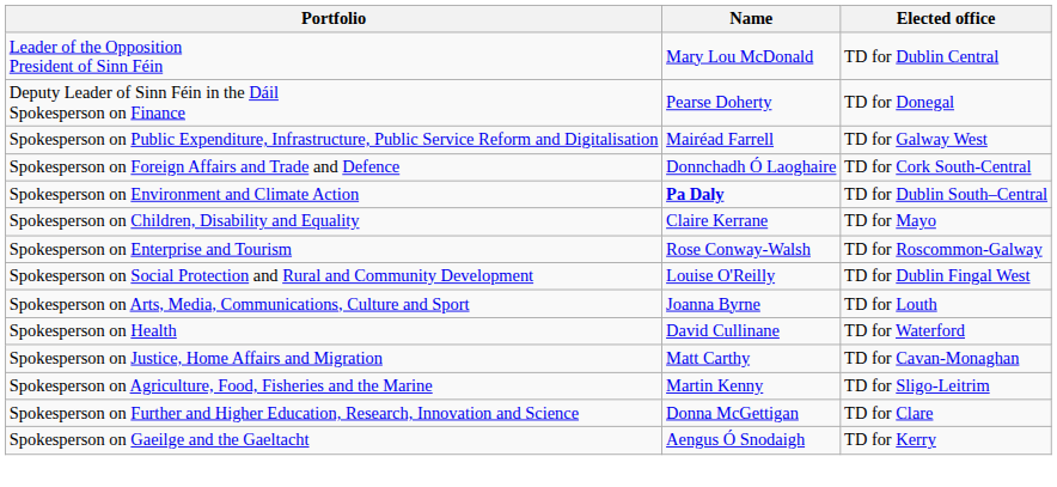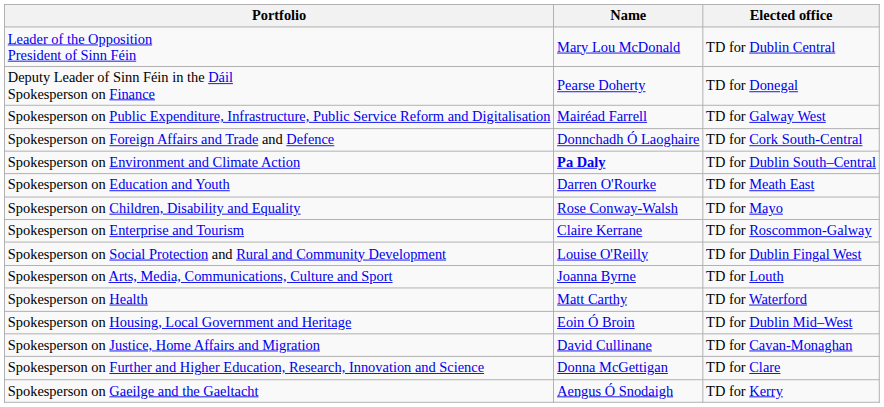+ row: Spokesperson on Education and Youth | Darren O'Rourke | TD for Meath East
Spokesperson on Children, Disability and Equality | Name: Claire Kerrane -> Rose Conway-Walsh
Spokesperson on Enterprise and Tourism | Name: Rose Conway-Walsh -> Claire Kerrane
Spokesperson on Health | Name: David Cullinane -> Matt Carthy
+ row: Spokesperson on Housing, Local Government and Heritage | Eoin Ó Broin | TD for Dublin Mid–West
Spokesperson on Justice, Home Affairs and Migration | Name: Matt Carthy -> David Cullinane
- row: Spokesperson on Agriculture, Food, Fisheries and the Marine | Martin Kenny | TD for Sligo-Leitrim
